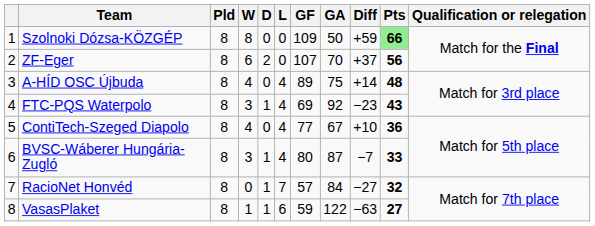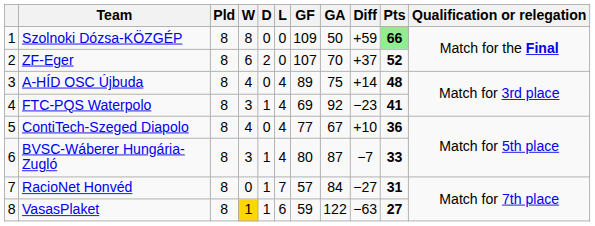ZF-Eger | Pts: 56 -> 52
FTC-PQS Waterpolo | Pts: 43 -> 41
RacioNet Honvéd | Pts: 32 -> 31
VasasPlaket | W: no background -> gold background
